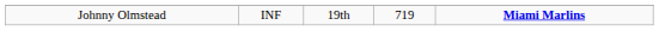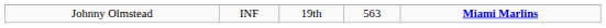Johnny Olmstead | column 4: 719 -> 563
